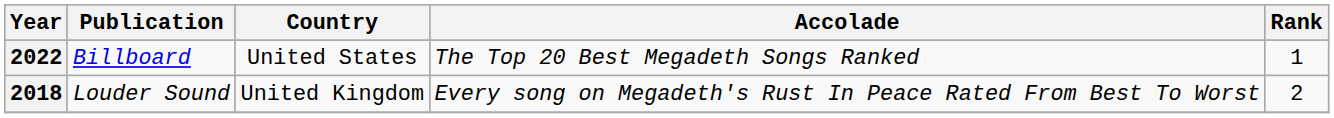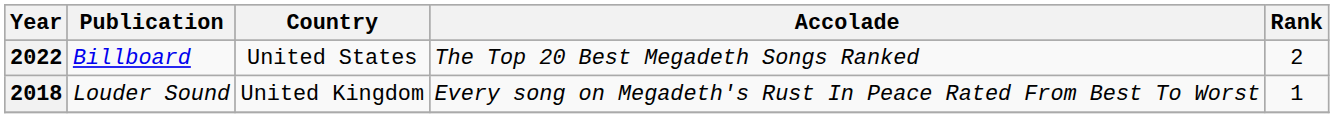2022 | Rank: 1 -> 2
2018 | Rank: 2 -> 1
